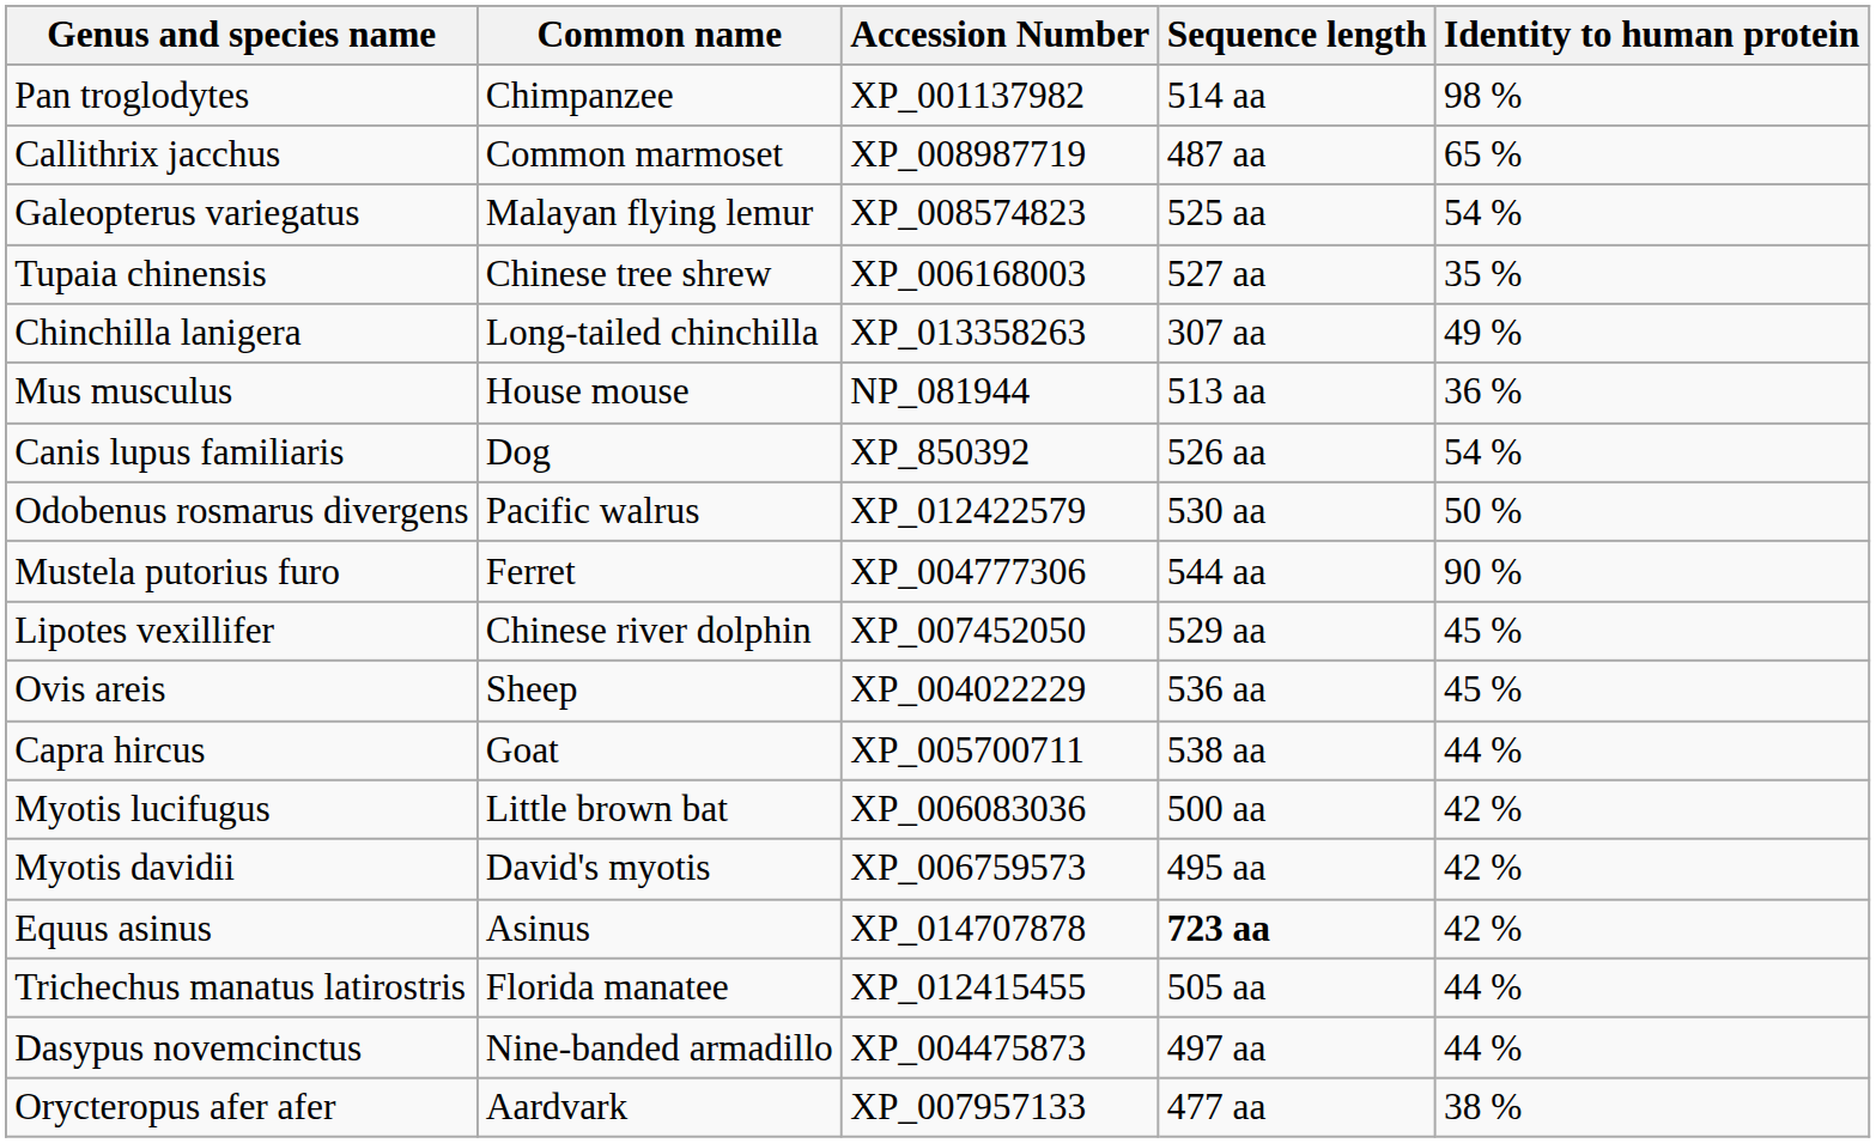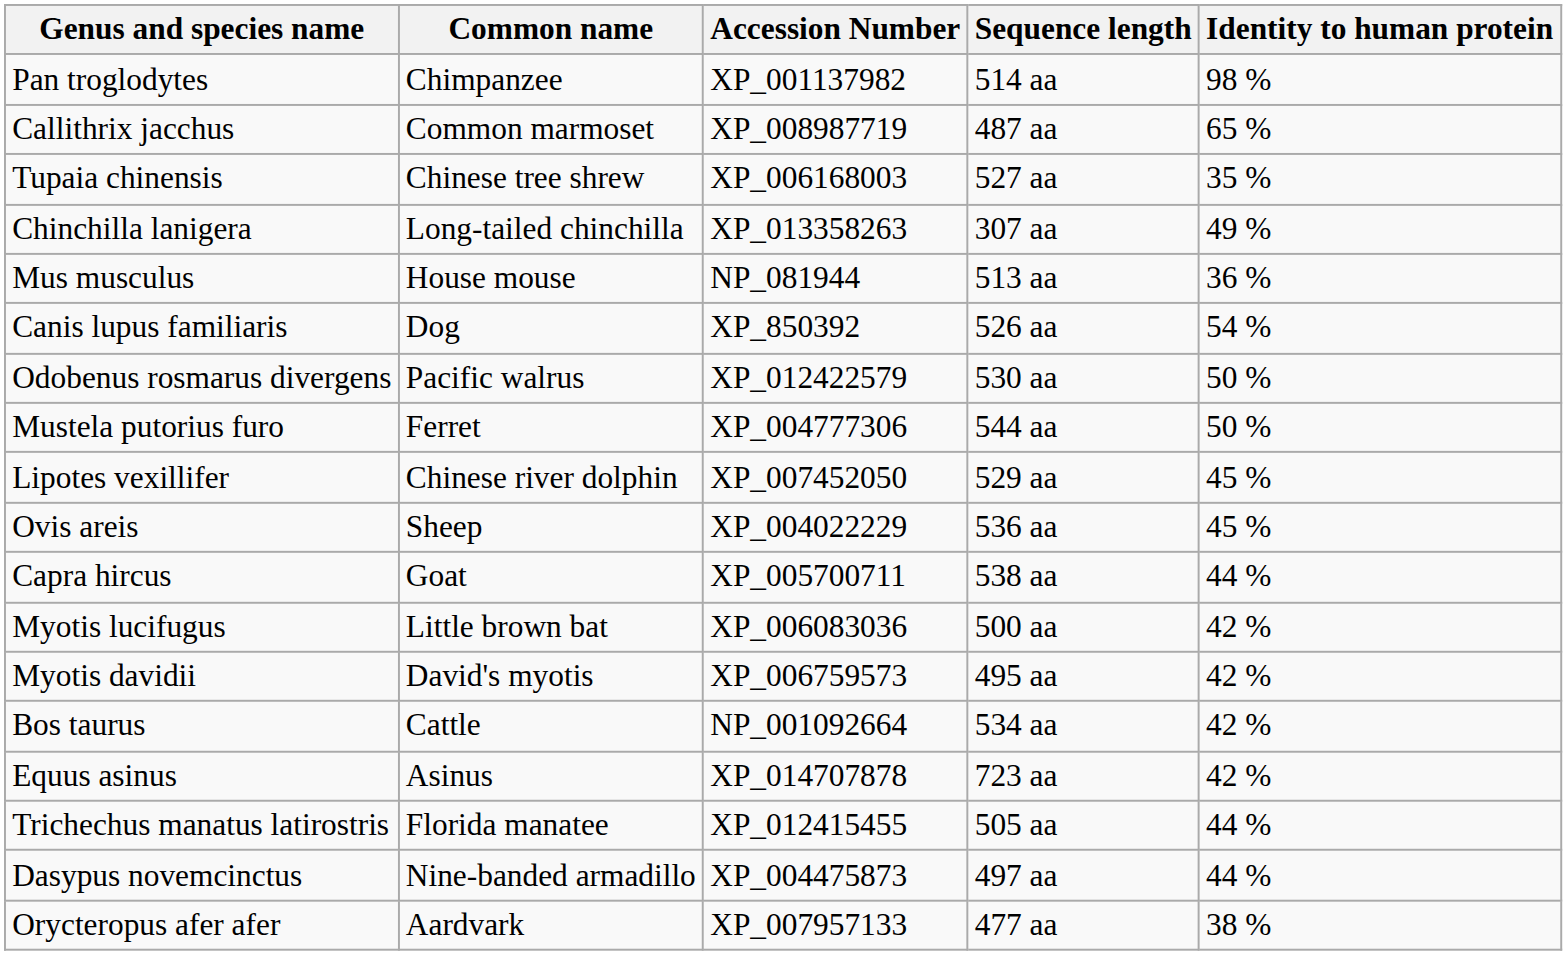- row: Galeopterus variegatus | Malayan flying lemur | XP_008574823 | 525 aa | 54 %
Mustela putorius furo | Identity to human protein: 90 % -> 50 %
+ row: Bos taurus | Cattle | NP_001092664 | 534 aa | 42 %
Equus asinus | Sequence length: bold -> normal
